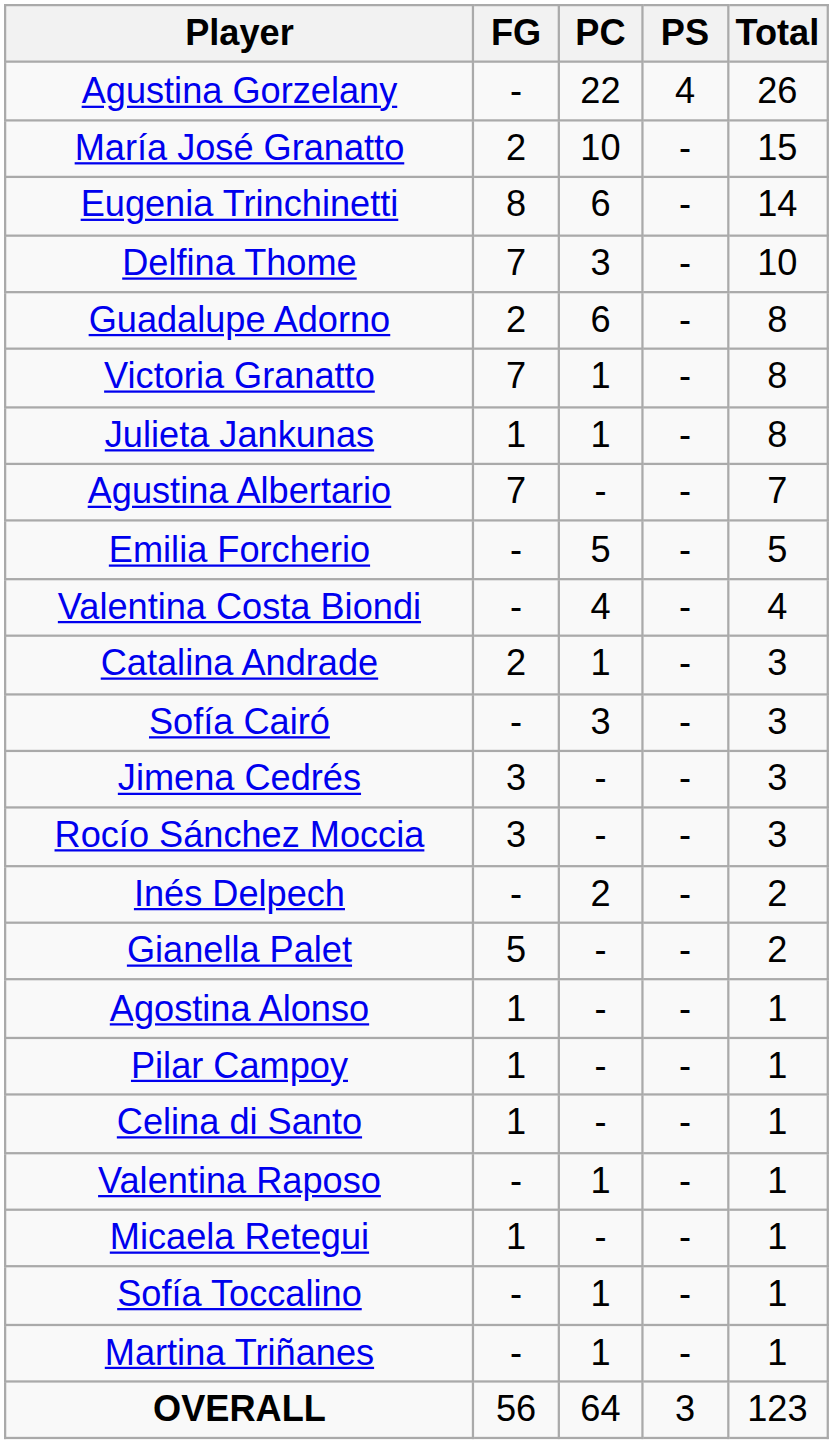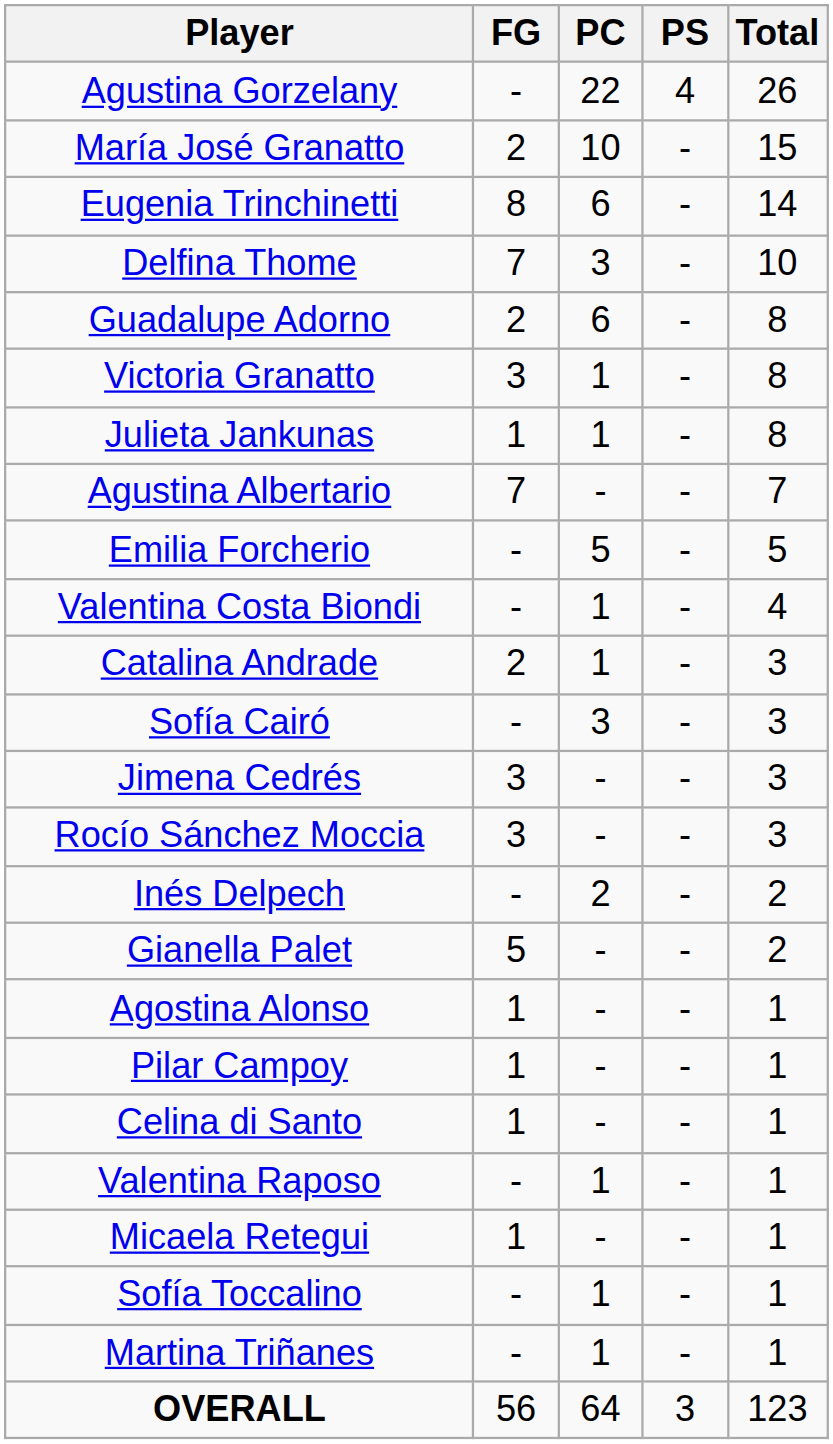Victoria Granatto | FG: 7 -> 3
Valentina Costa Biondi | PC: 4 -> 1
